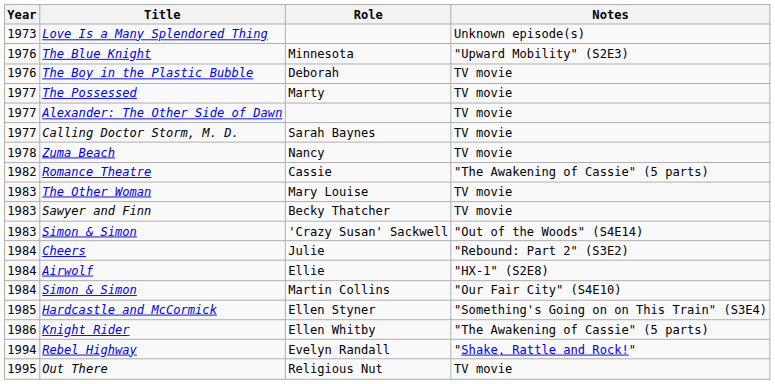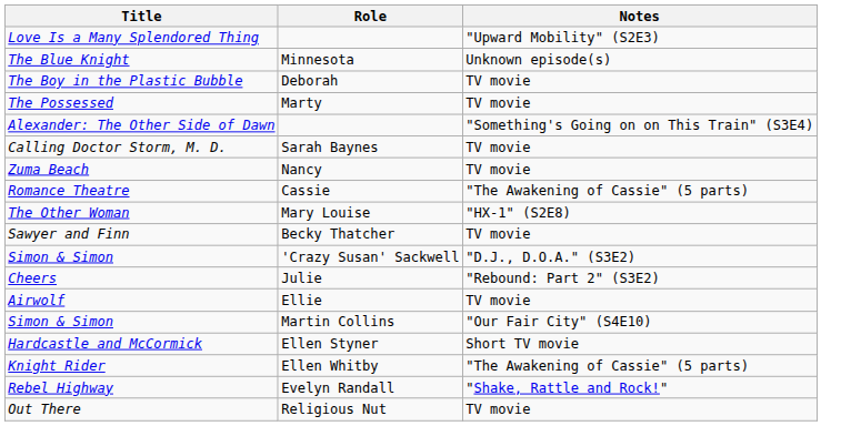- column: Year | 1973 | 1976 | 1976 | 1977 | 1977 | 1977 | 1978 | 1982 | 1983 | 1983 | 1983 | 1984 | 1984 | 1984 | 1985 | 1986 | 1994 | 1995
Love Is a Many Splendored Thing | Notes: Unknown episode(s) -> "Upward Mobility" (S2E3)
The Blue Knight | Notes: "Upward Mobility" (S2E3) -> Unknown episode(s)
Alexander: The Other Side of Dawn | Notes: TV movie -> "Something's Going on on This Train" (S3E4)
The Other Woman | Notes: TV movie -> "HX-1" (S2E8)
Simon & Simon / 'Crazy Susan' Sackwell | Notes: "Out of the Woods" (S4E14) -> "D.J., D.O.A." (S3E2)
Airwolf | Notes: "HX-1" (S2E8) -> TV movie
Hardcastle and McCormick | Notes: "Something's Going on on This Train" (S3E4) -> Short TV movie
